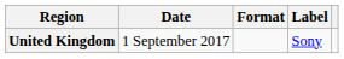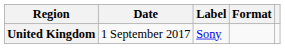columns swapped: Format <-> Label
